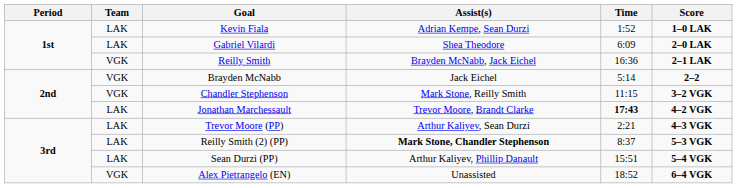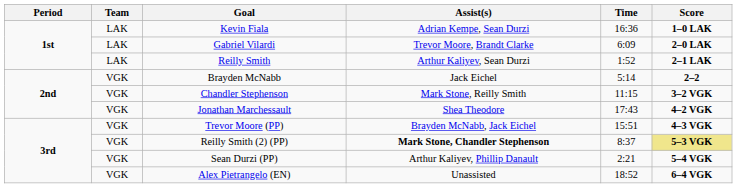Kevin Fiala | Time: 1:52 -> 16:36
Gabriel Vilardi | Assist(s): Shea Theodore -> Trevor Moore, Brandt Clarke
Reilly Smith | Team: VGK -> LAK
Reilly Smith | Assist(s): Brayden McNabb, Jack Eichel -> Arthur Kaliyev, Sean Durzi
Reilly Smith | Time: 16:36 -> 1:52
Jonathan Marchessault | Team: LAK -> VGK
Jonathan Marchessault | Assist(s): Trevor Moore, Brandt Clarke -> Shea Theodore
Jonathan Marchessault | Time: bold -> normal
Trevor Moore (PP) | Team: LAK -> VGK
Trevor Moore (PP) | Assist(s): Arthur Kaliyev, Sean Durzi -> Brayden McNabb, Jack Eichel
Trevor Moore (PP) | Time: 2:21 -> 15:51
Reilly Smith (2) (PP) | Team: LAK -> VGK
Reilly Smith (2) (PP) | Score: no background -> khaki background
Sean Durzi (PP) | Team: LAK -> VGK
Sean Durzi (PP) | Time: 15:51 -> 2:21
